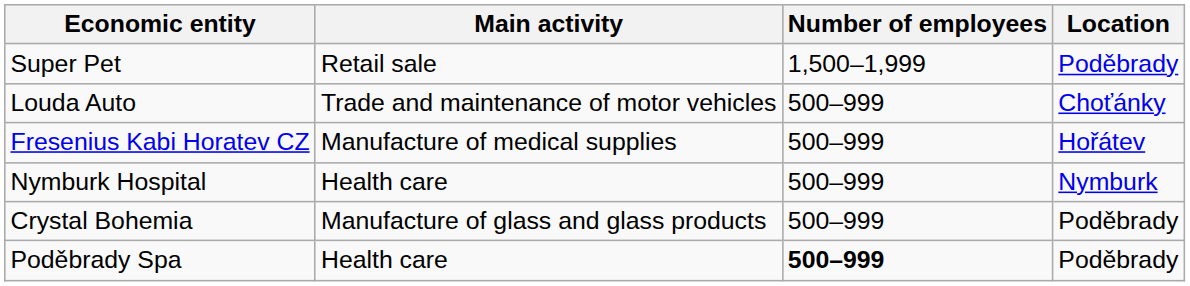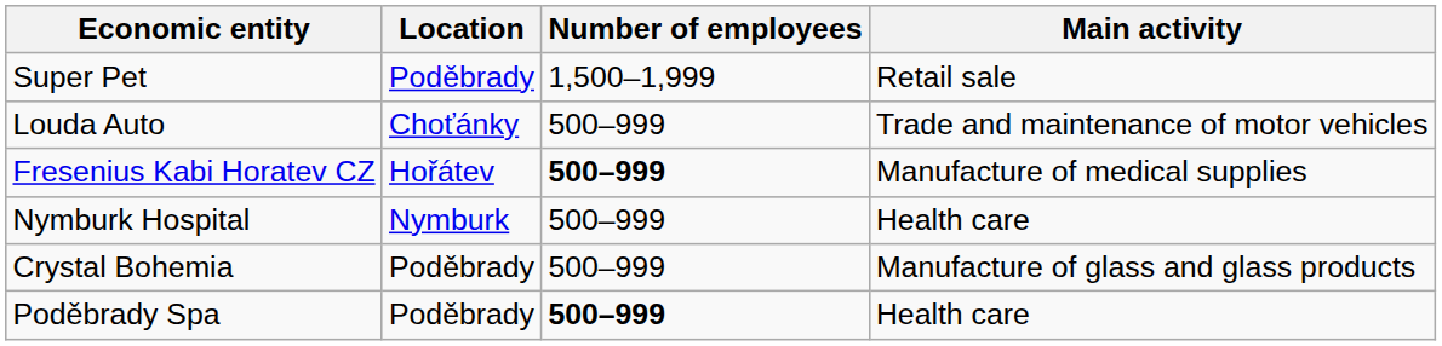columns swapped: Location <-> Main activity
Fresenius Kabi Horatev CZ | Number of employees: normal -> bold
